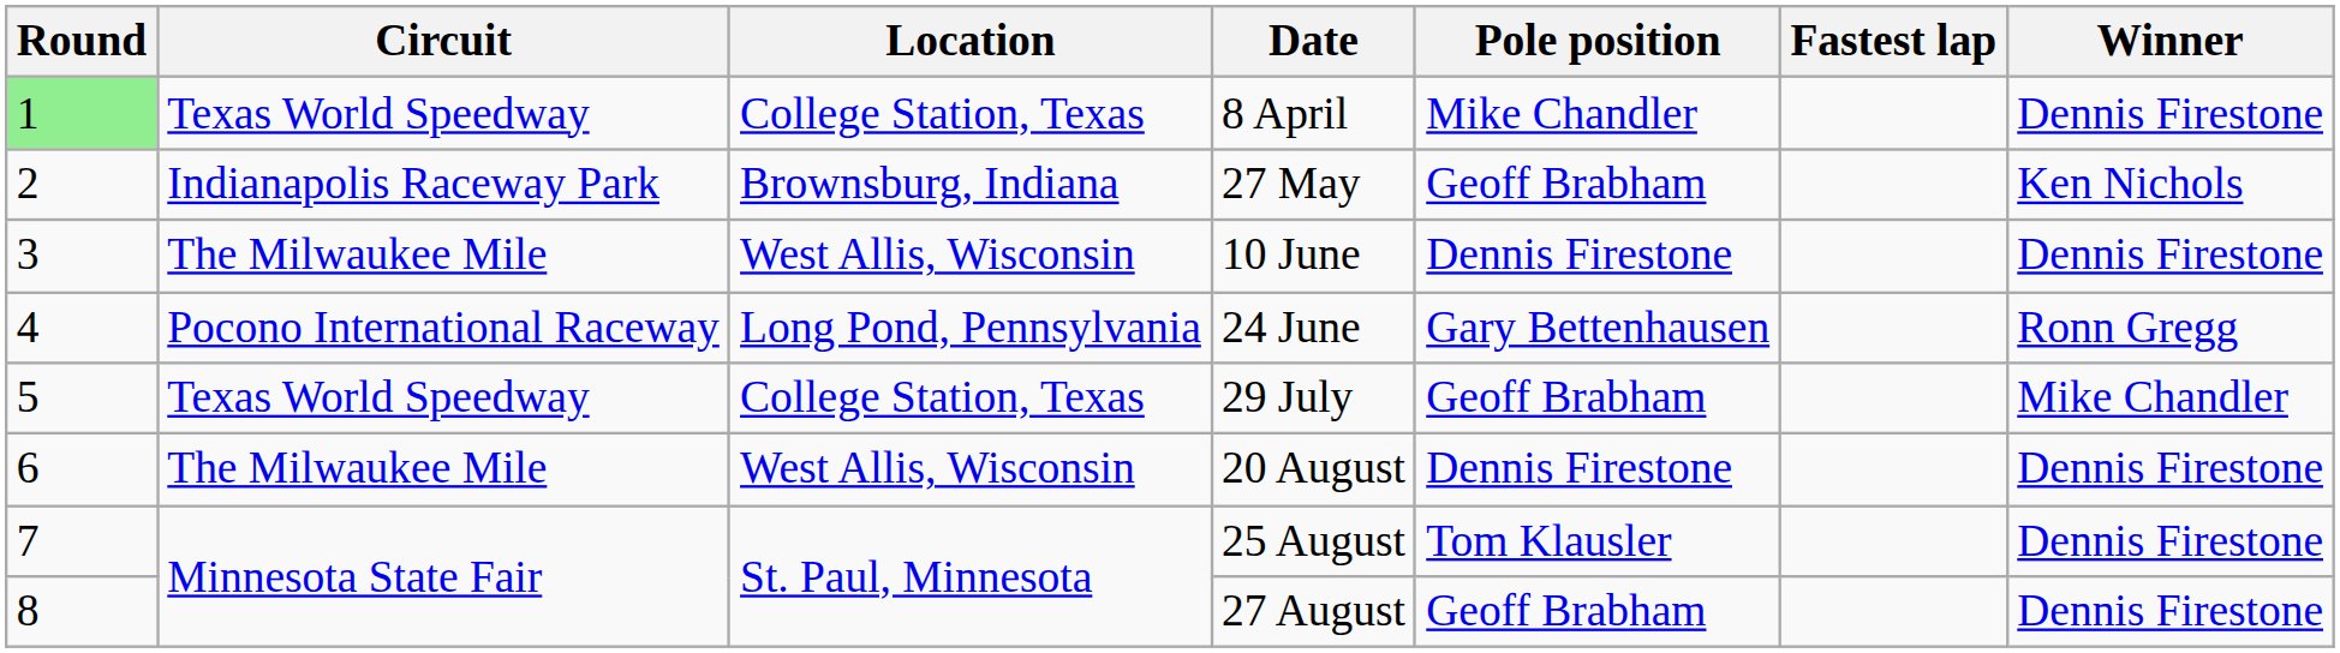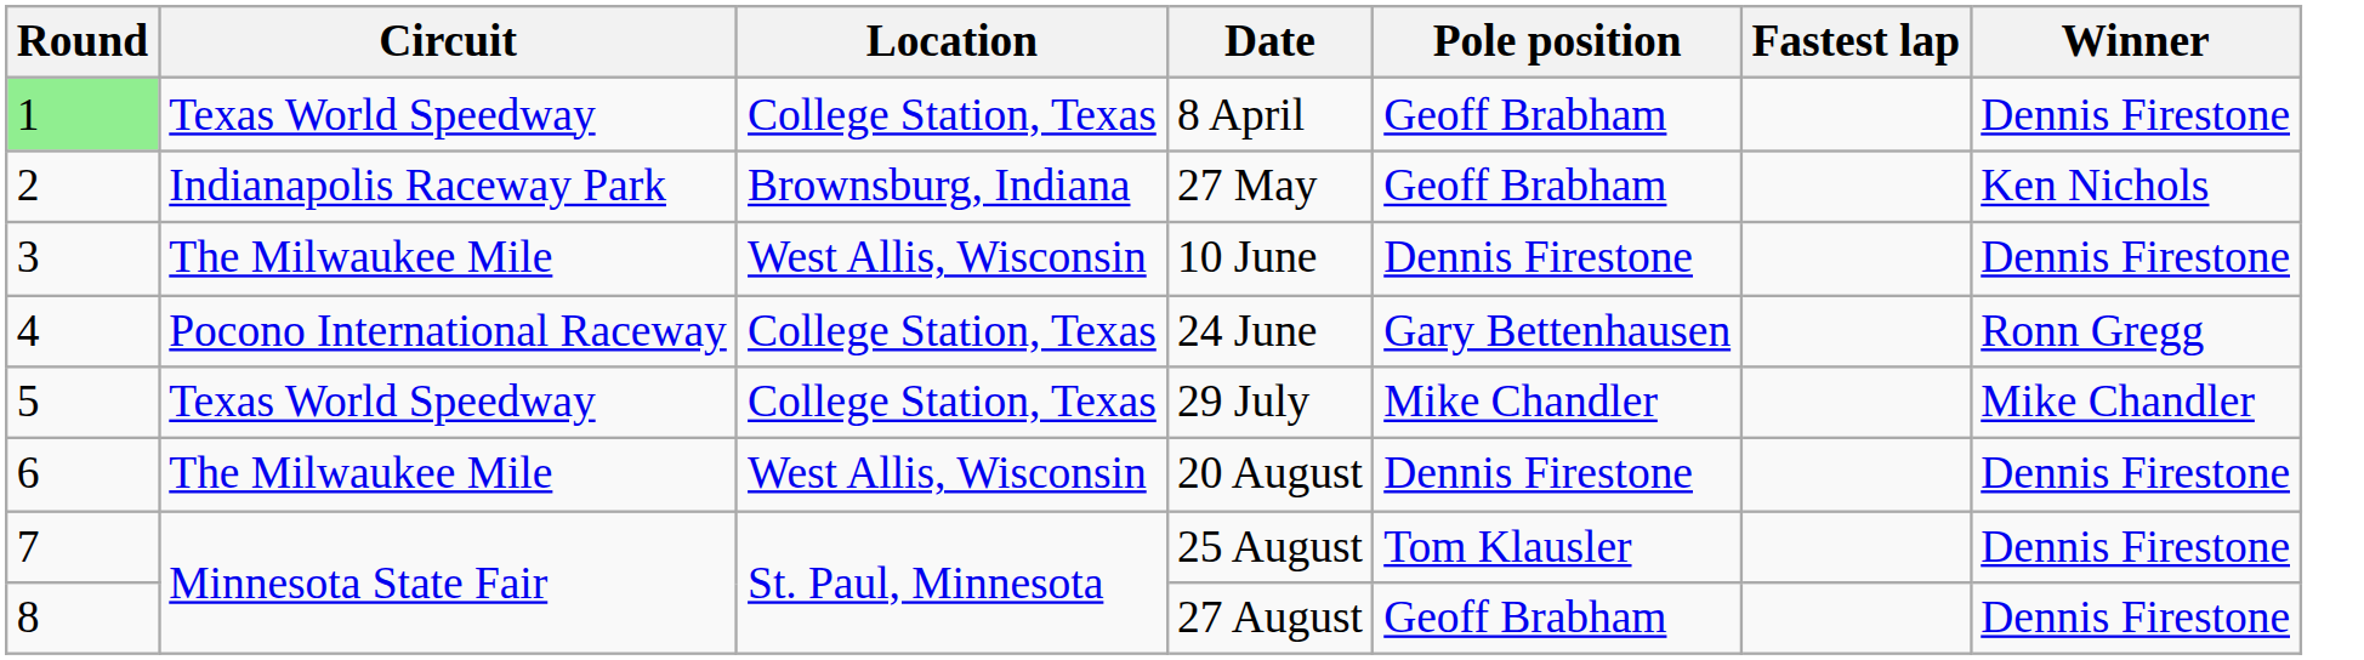8 April | Pole position: Mike Chandler -> Geoff Brabham
24 June | Location: Long Pond, Pennsylvania -> College Station, Texas
29 July | Pole position: Geoff Brabham -> Mike Chandler
